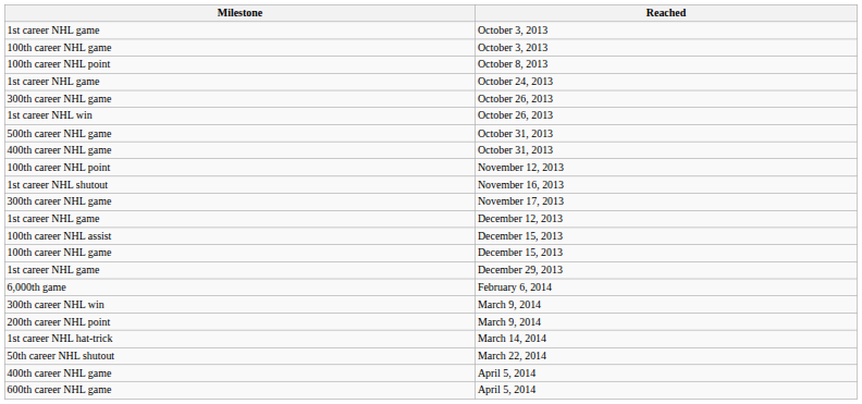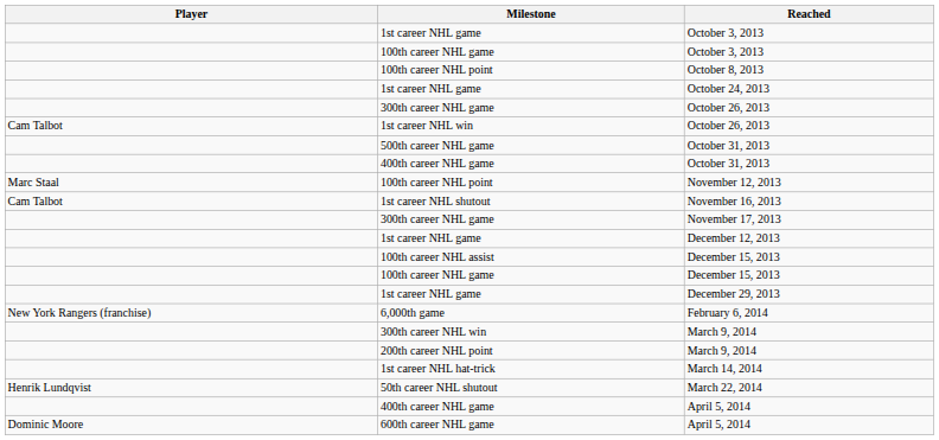+ column: Player | Cam Talbot | Marc Staal | Cam Talbot | New York Rangers (franchise) | Henrik Lundqvist | Dominic Moore
